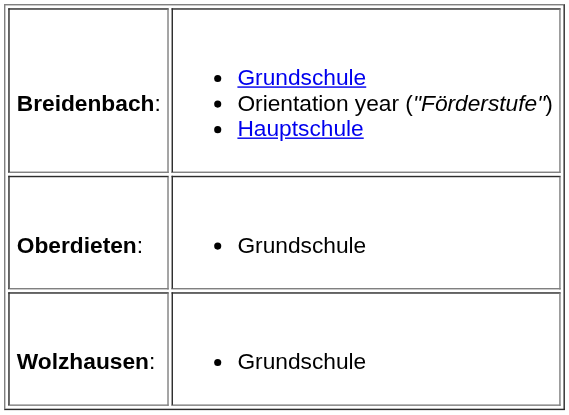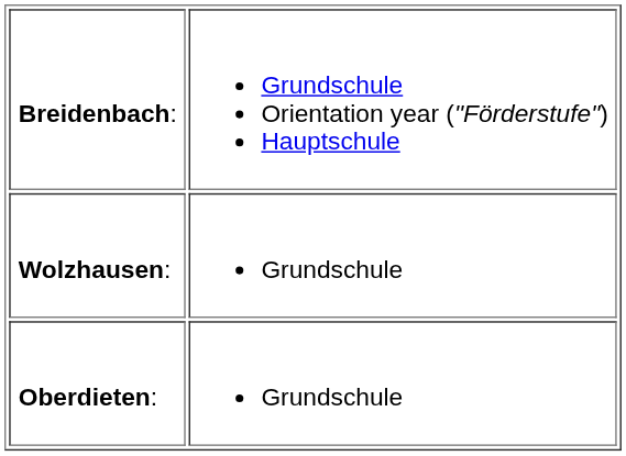rows swapped: Oberdieten: <-> Wolzhausen:
